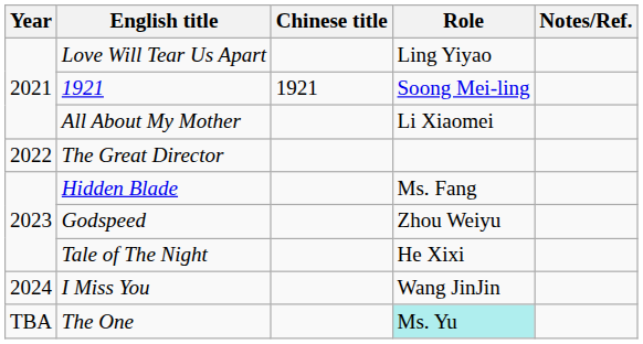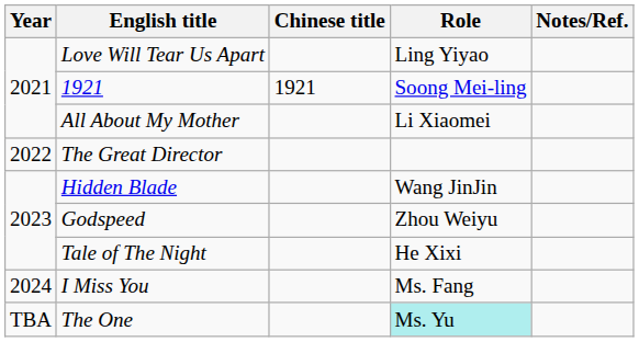Hidden Blade | Role: Ms. Fang -> Wang JinJin
I Miss You | Role: Wang JinJin -> Ms. Fang
